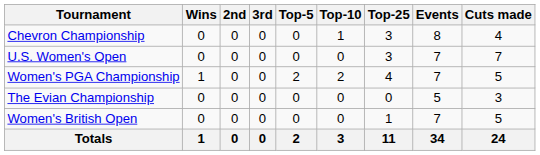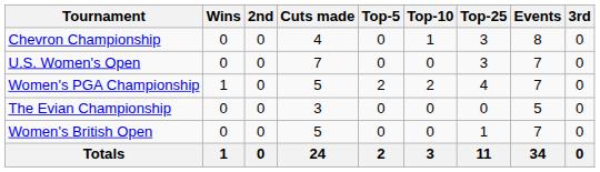columns swapped: 3rd <-> Cuts made
